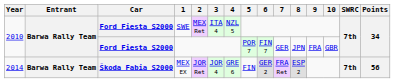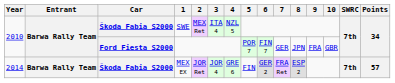SWE | Car: Ford Fiesta S2000 -> Škoda Fabia S2000
MEX EX | Points: 56 -> 57
